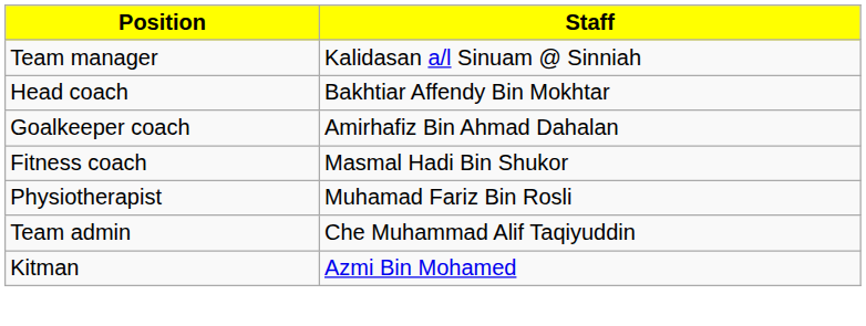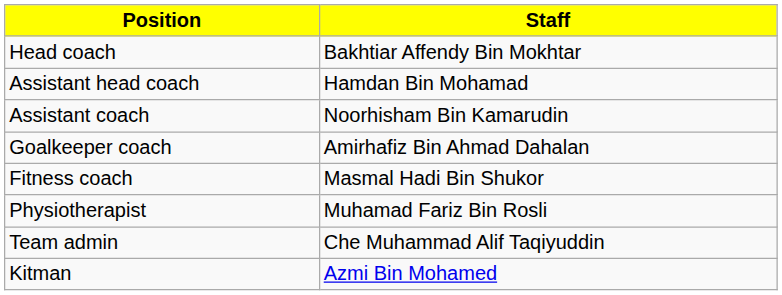- row: Team manager | Kalidasan a/l Sinuam @ Sinniah
+ row: Assistant head coach | Hamdan Bin Mohamad
+ row: Assistant coach | Noorhisham Bin Kamarudin
